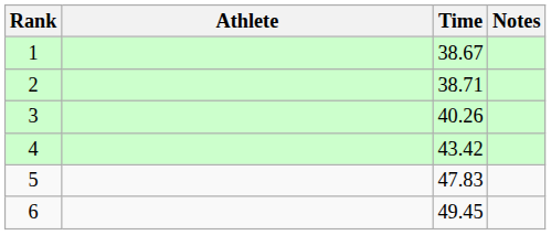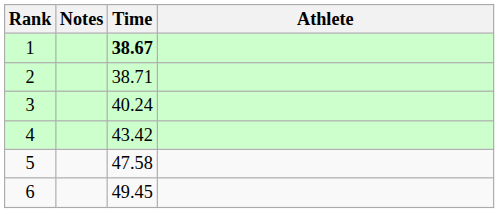columns swapped: Athlete <-> Notes
1 | Time: normal -> bold
3 | Time: 40.26 -> 40.24
5 | Time: 47.83 -> 47.58
